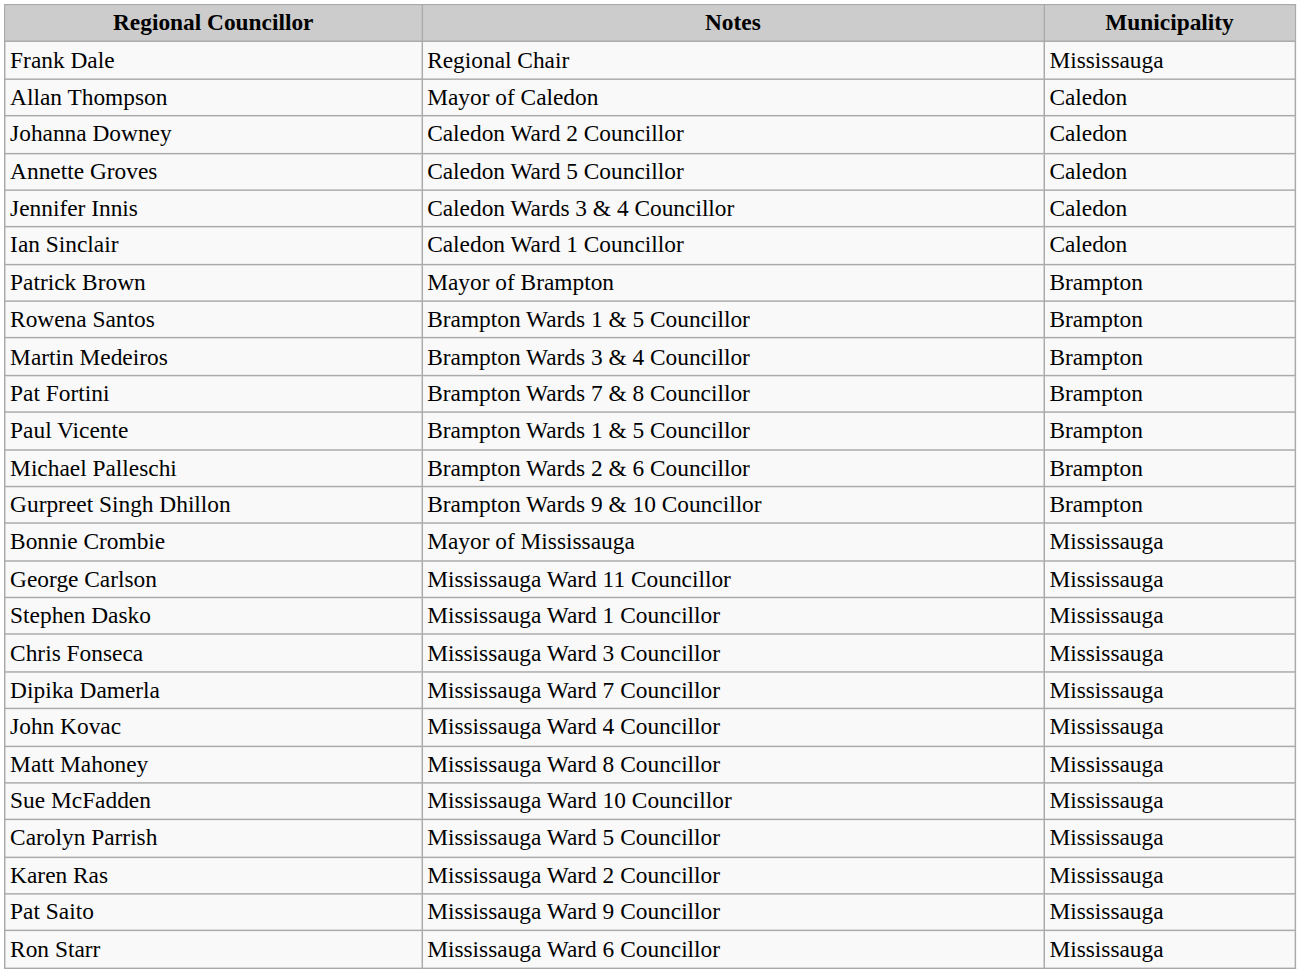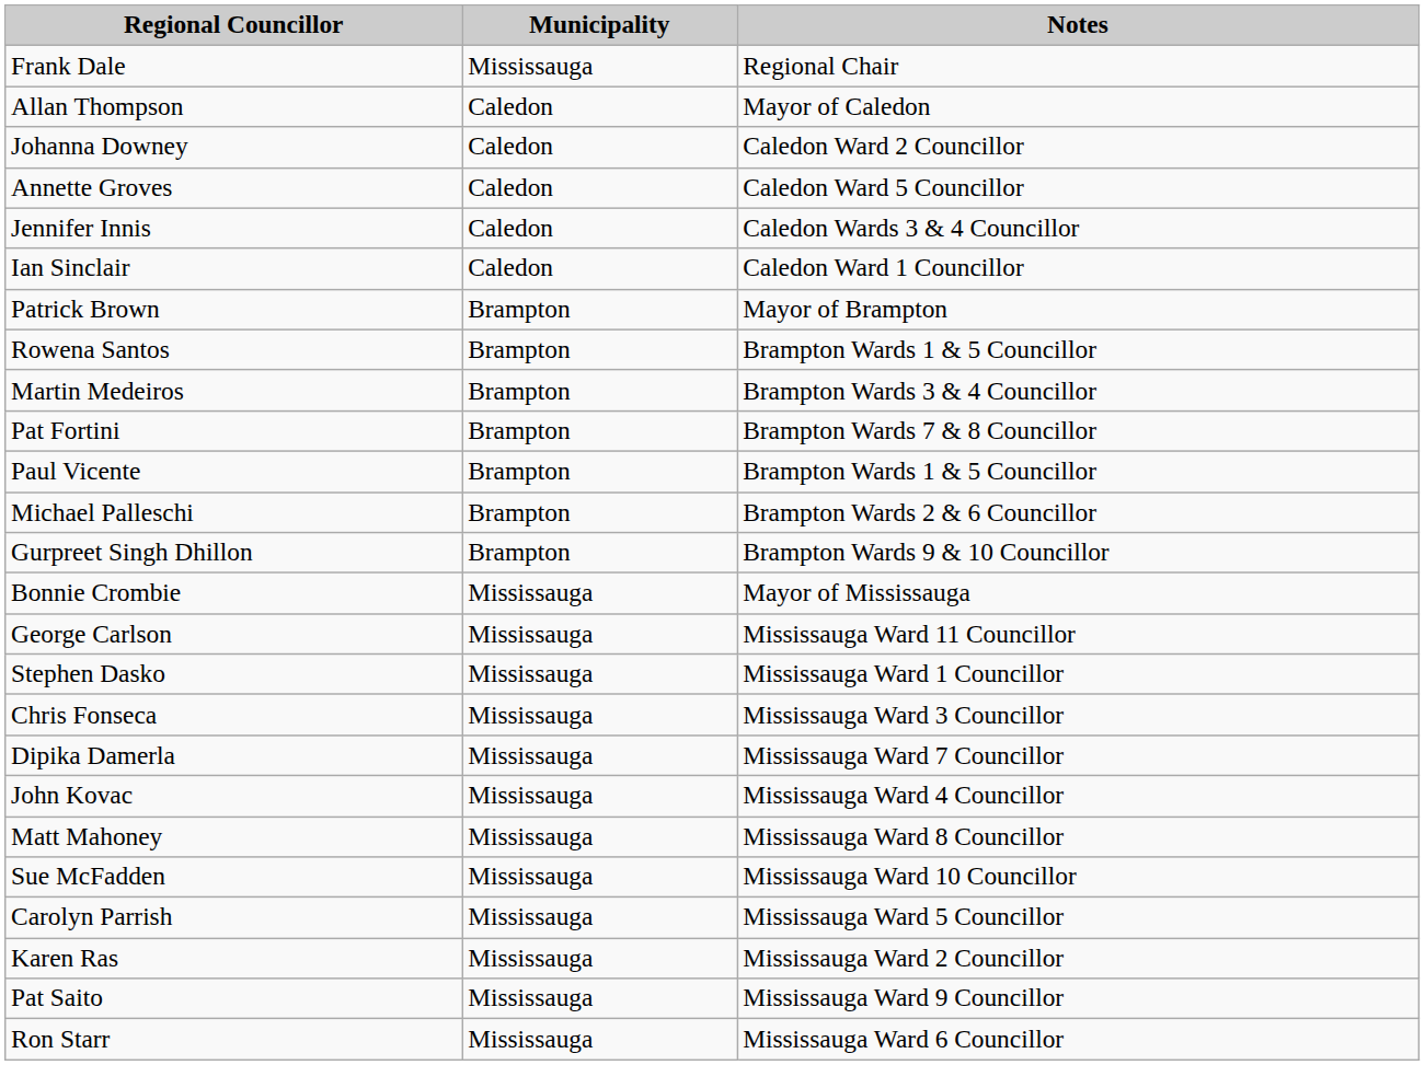columns swapped: Municipality <-> Notes
